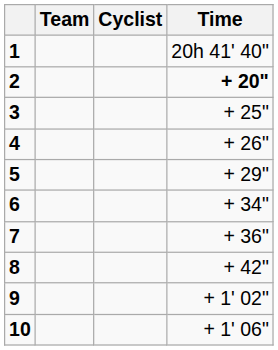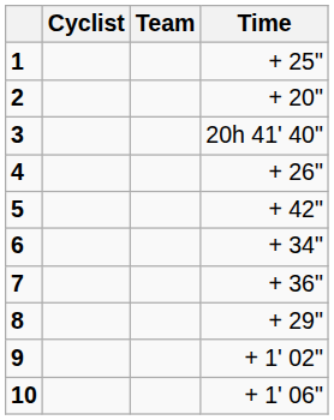columns swapped: Cyclist <-> Team
1 | Time: 20h 41' 40" -> + 25"
2 | Time: bold -> normal
3 | Time: + 25" -> 20h 41' 40"
5 | Time: + 29" -> + 42"
8 | Time: + 42" -> + 29"
